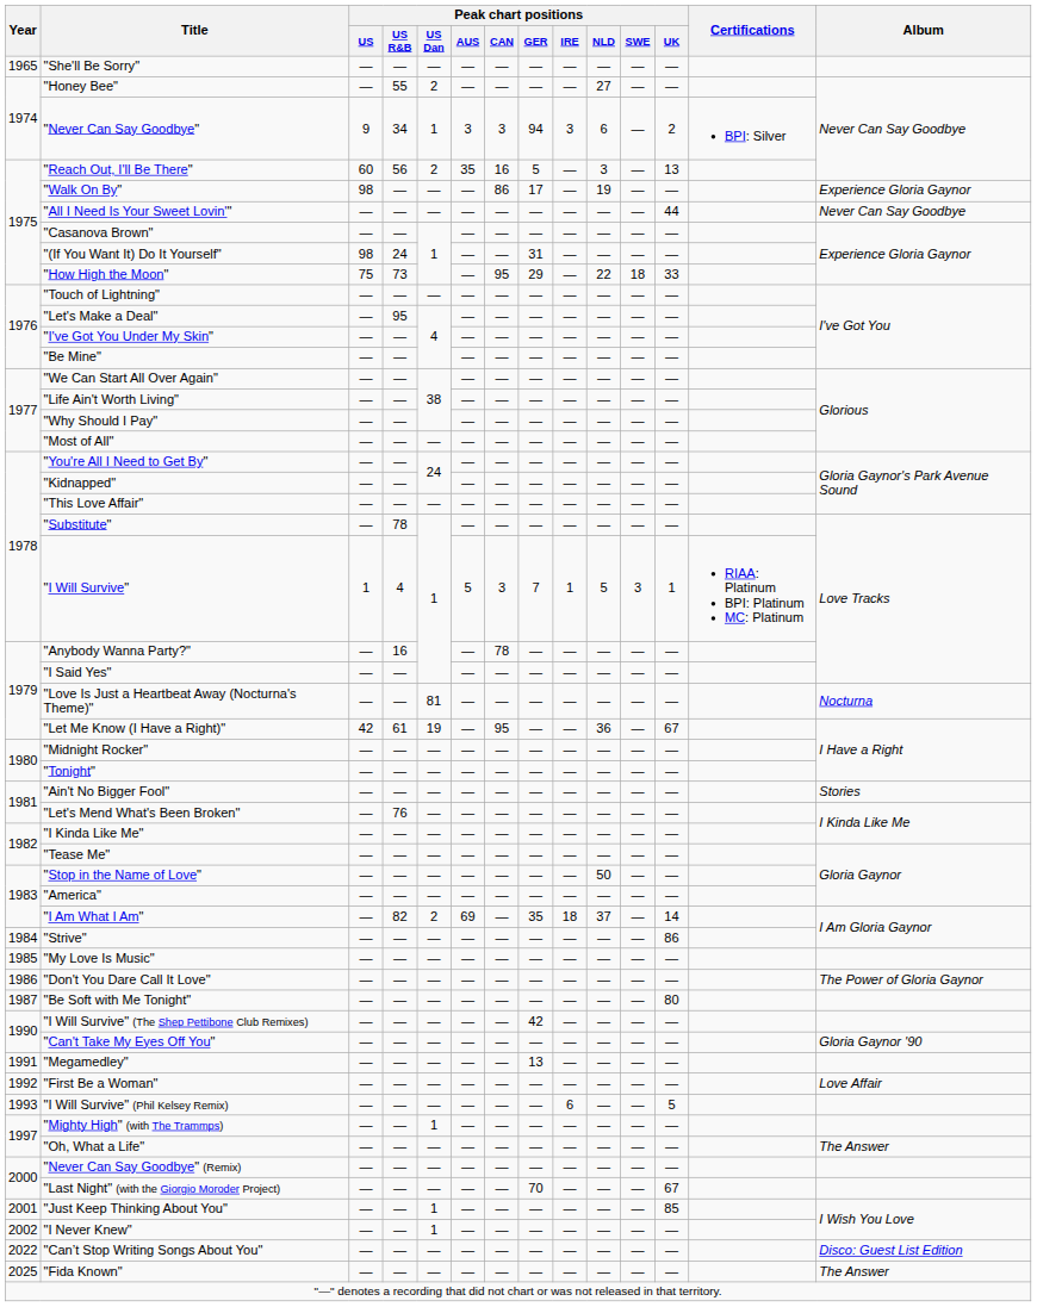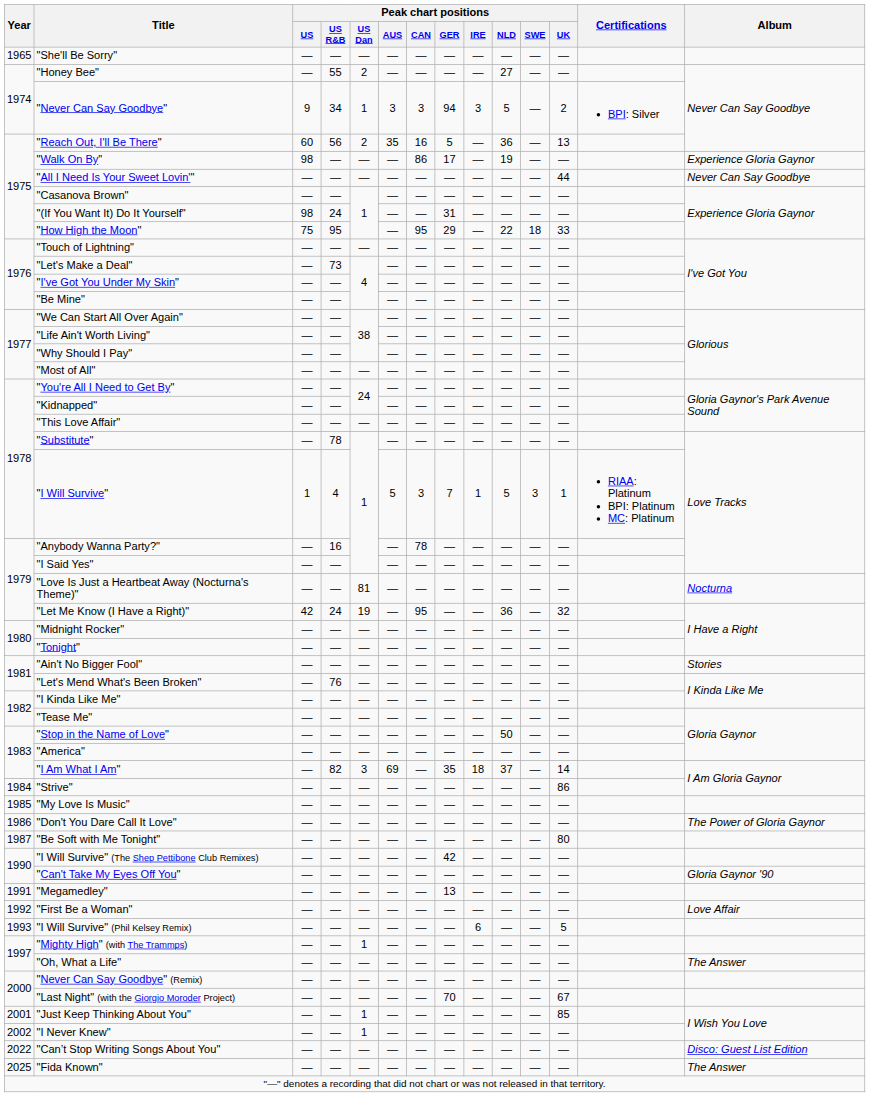"Never Can Say Goodbye" | Peak chart positions / NLD: 6 -> 5
"Reach Out, I'll Be There" | Peak chart positions / NLD: 3 -> 36
"How High the Moon" | Peak chart positions / US R&B: 73 -> 95
"Let's Make a Deal" | Peak chart positions / US R&B: 95 -> 73
"Let Me Know (I Have a Right)" | Peak chart positions / US R&B: 61 -> 24
"Let Me Know (I Have a Right)" | Peak chart positions / UK: 67 -> 32
"I Am What I Am" | Peak chart positions / US Dan: 2 -> 3
